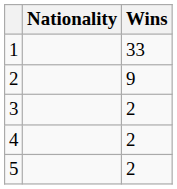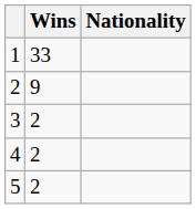columns swapped: Nationality <-> Wins
